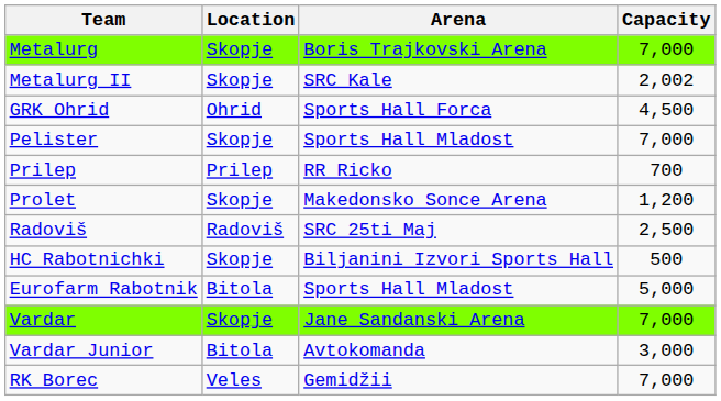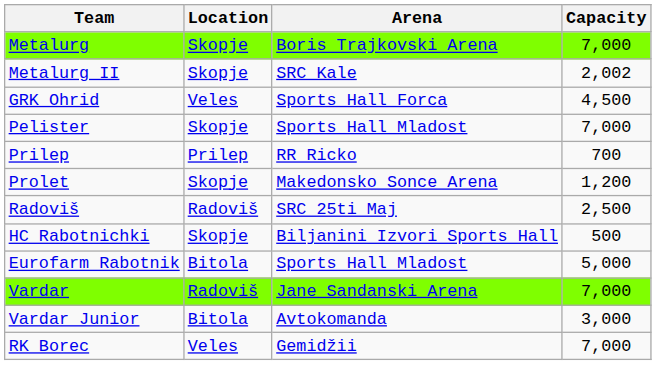GRK Ohrid | Location: Ohrid -> Veles
Vardar | Location: Skopje -> Radoviš
